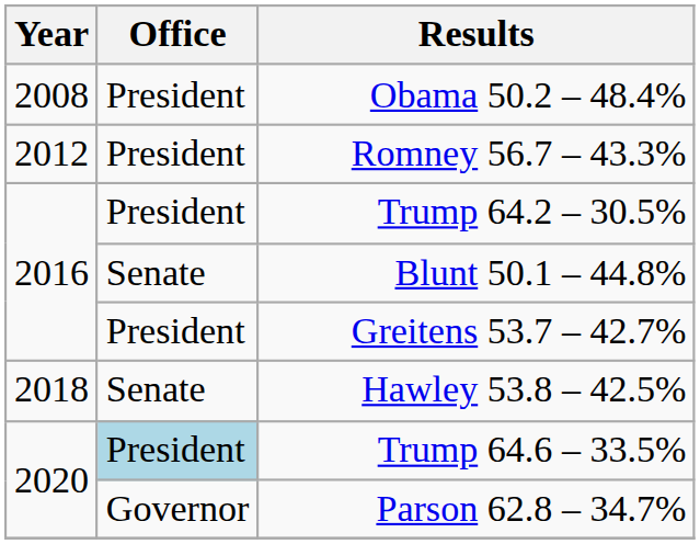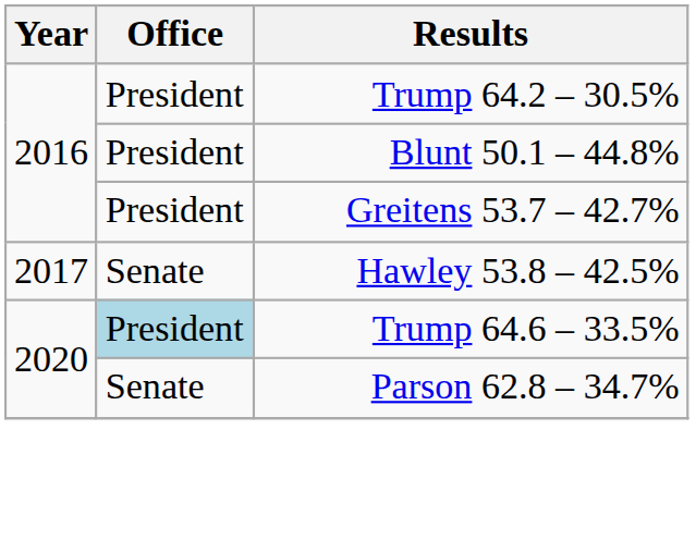- row: 2008 | President | Obama 50.2 – 48.4%
- row: 2012 | President | Romney 56.7 – 43.3%
Blunt 50.1 – 44.8% | Office: Senate -> President
Hawley 53.8 – 42.5% | Year: 2018 -> 2017
Parson 62.8 – 34.7% | Office: Governor -> Senate
